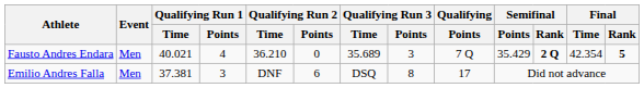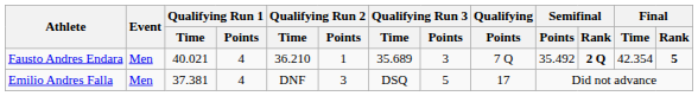Fausto Andres Endara | Qualifying Run 2 / Points: 0 -> 1
Fausto Andres Endara | Semifinal / Points: 35.429 -> 35.492
Emilio Andres Falla | Qualifying Run 1 / Points: 3 -> 4
Emilio Andres Falla | Qualifying Run 2 / Points: 6 -> 3
Emilio Andres Falla | Qualifying Run 3 / Points: 8 -> 5
